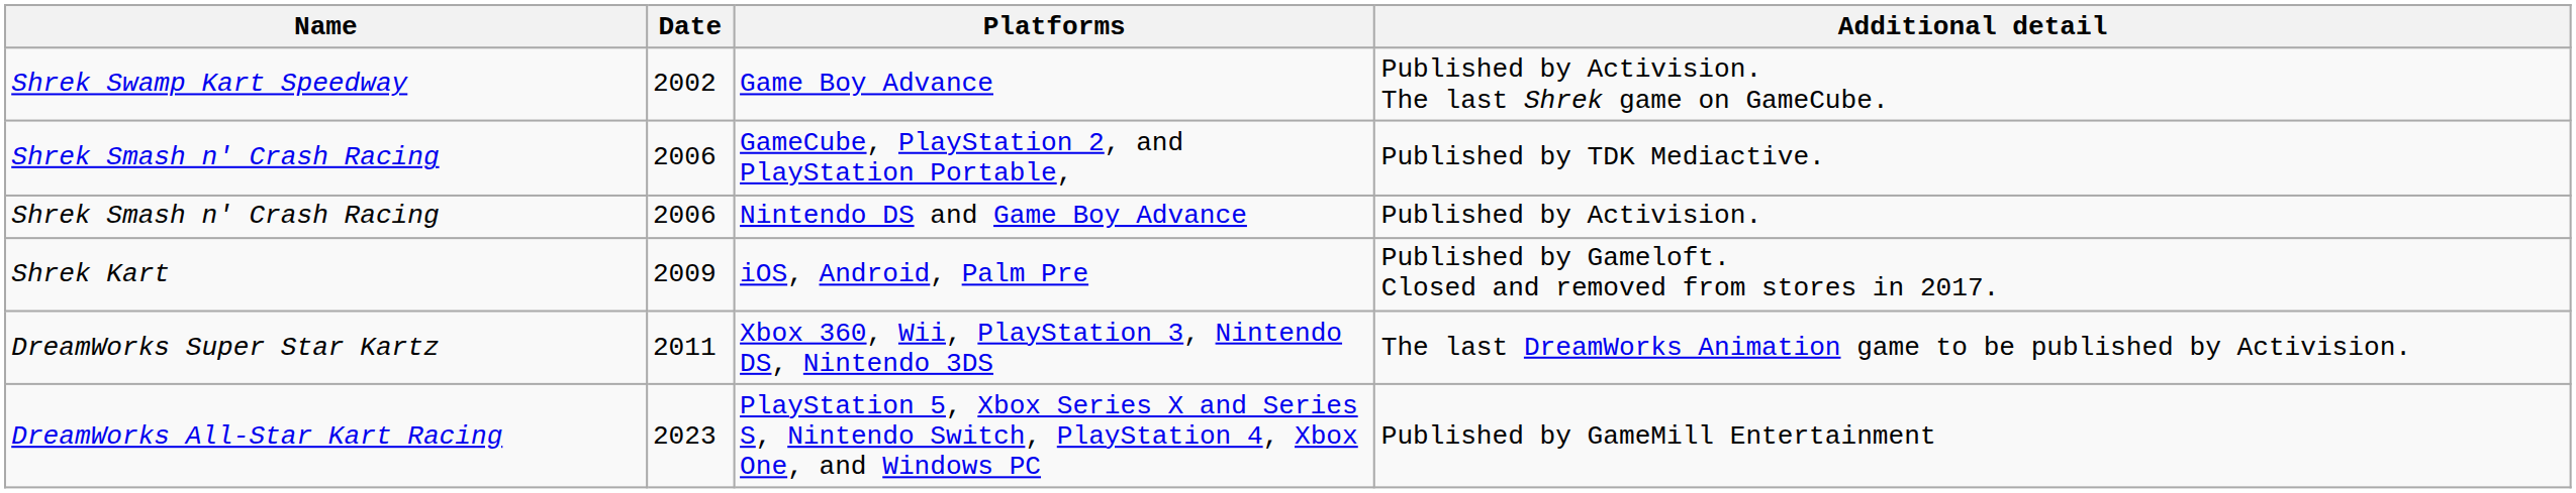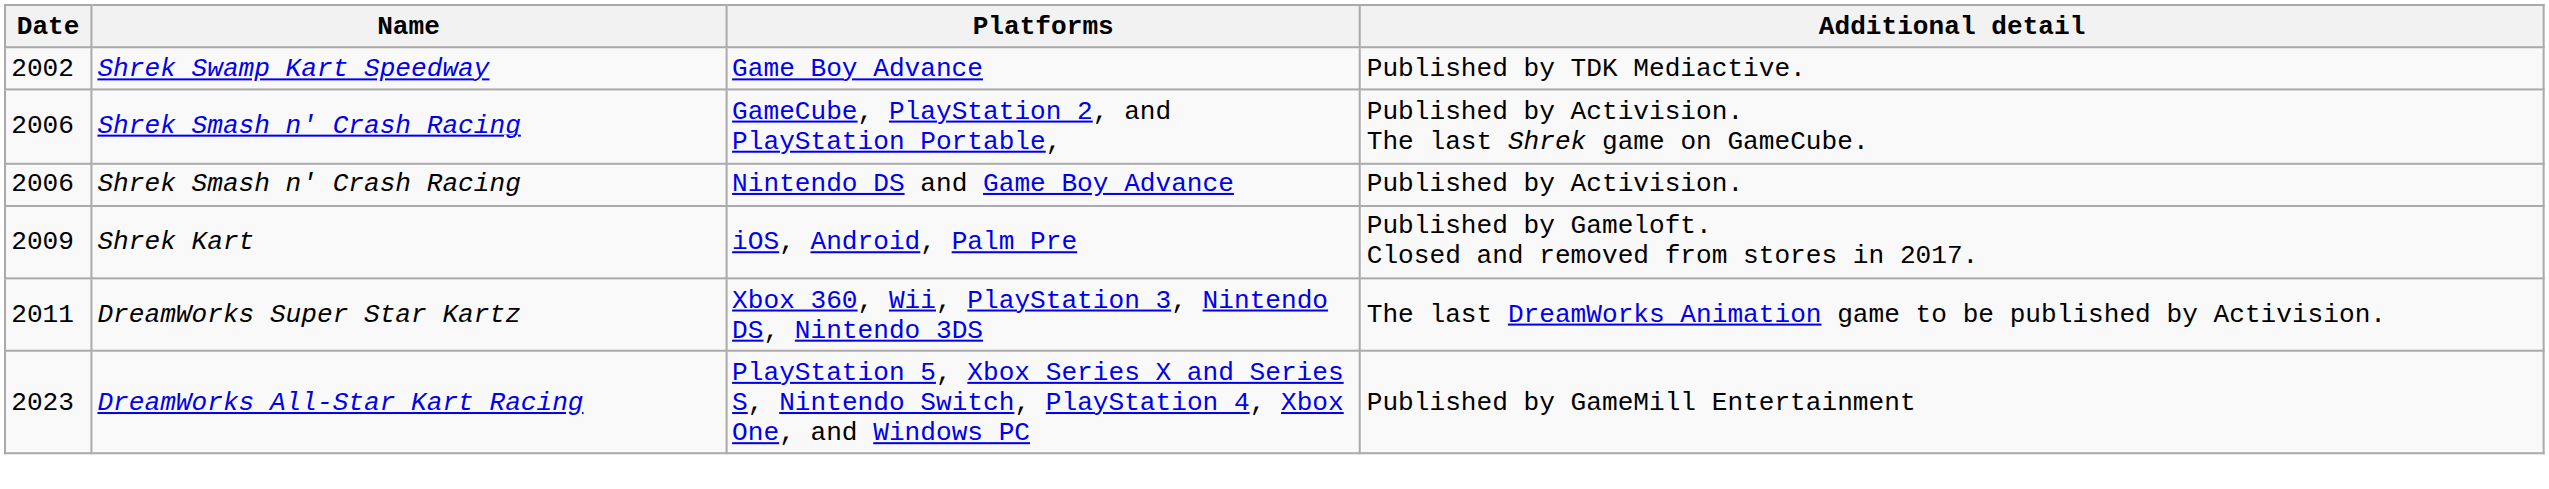columns swapped: Name <-> Date
Game Boy Advance | Additional detail: Published by Activision. The last Shrek game on GameCube. -> Published by TDK Mediactive.
GameCube, PlayStation 2, and PlayStation Portable, | Additional detail: Published by TDK Mediactive. -> Published by Activision. The last Shrek game on GameCube.
